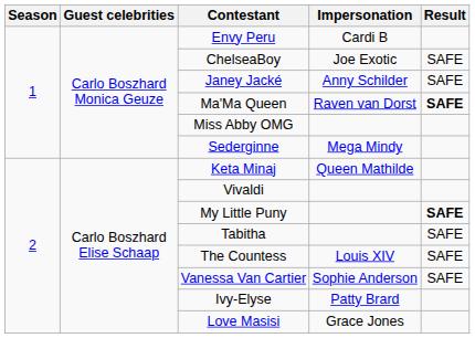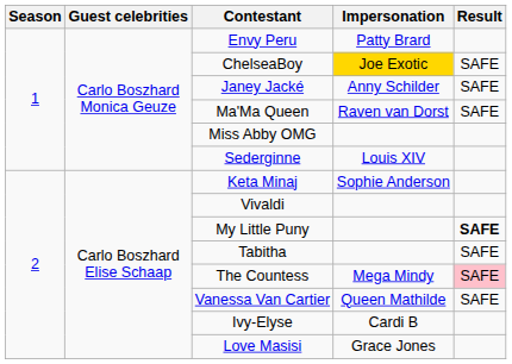Envy Peru | Impersonation: Cardi B -> Patty Brard
ChelseaBoy | Impersonation: no background -> gold background
Ma'Ma Queen | Result: bold -> normal
Sederginne | Impersonation: Mega Mindy -> Louis XIV
Keta Minaj | Impersonation: Queen Mathilde -> Sophie Anderson
The Countess | Impersonation: Louis XIV -> Mega Mindy
The Countess | Result: no background -> pink background
Vanessa Van Cartier | Impersonation: Sophie Anderson -> Queen Mathilde
Ivy-Elyse | Impersonation: Patty Brard -> Cardi B
